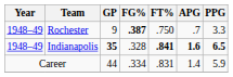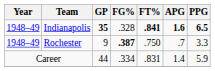rows swapped: Indianapolis <-> Rochester
